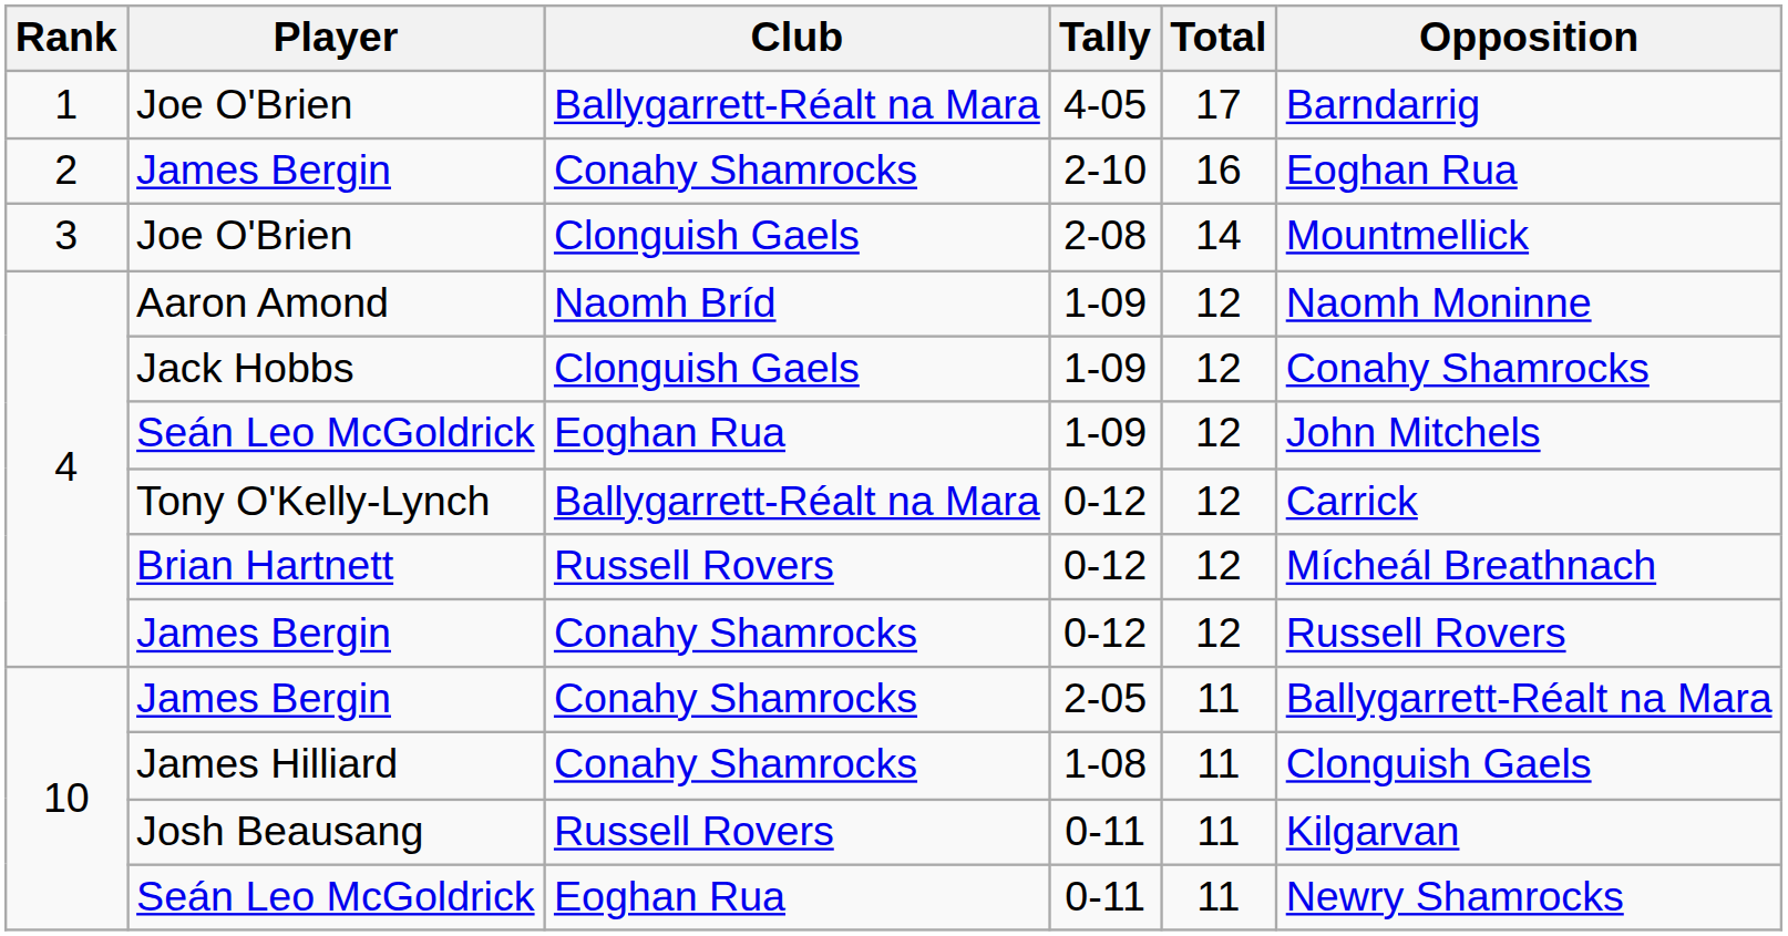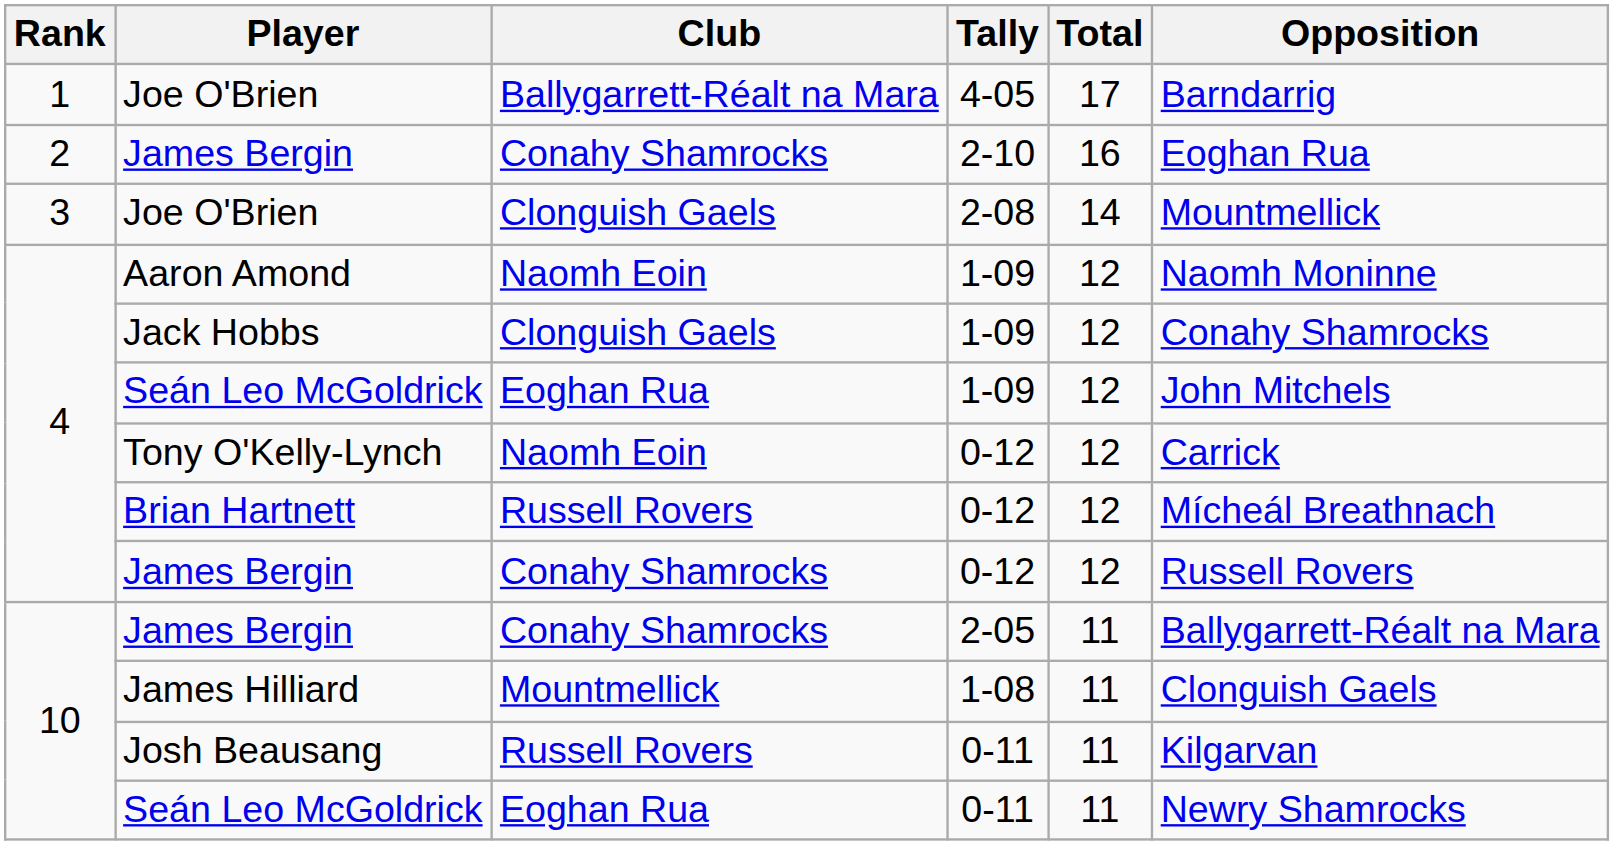Aaron Amond | Club: Naomh Bríd -> Naomh Eoin
Tony O'Kelly-Lynch | Club: Ballygarrett-Réalt na Mara -> Naomh Eoin
James Hilliard | Club: Conahy Shamrocks -> Mountmellick
